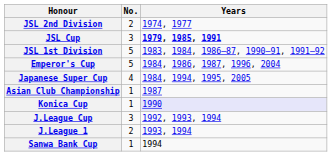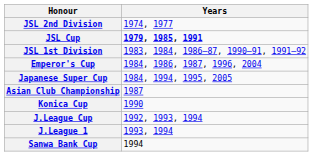- column: No. | 2 | 3 | 5 | 5 | 4 | 1 | 1 | 3 | 2 | 1
Konica Cup | Years: lavender background -> no background
